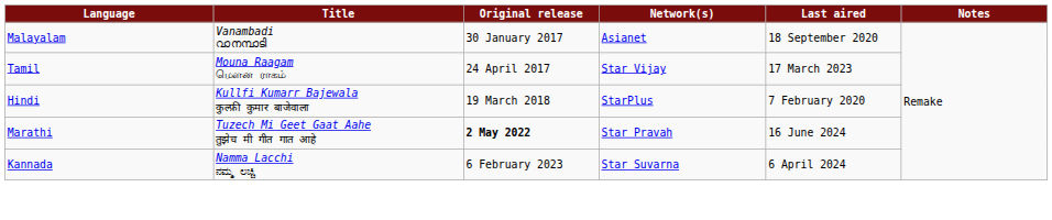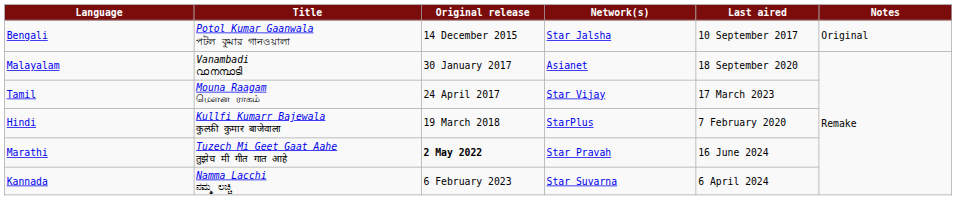+ row: Bengali | Potol Kumar Gaanwala পটল কুমার গানওয়ালা | 14 December 2015 | Star Jalsha | 10 September 2017 | Original
